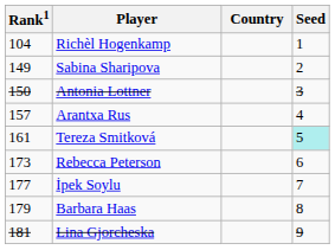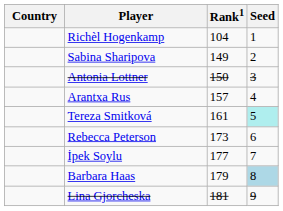columns swapped: Country <-> Rank1
Barbara Haas | Seed: no background -> lightblue background
